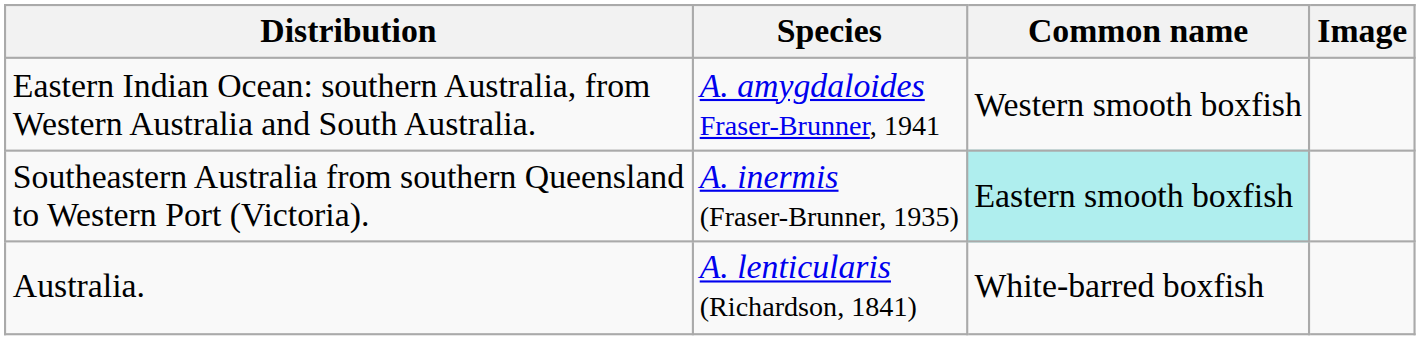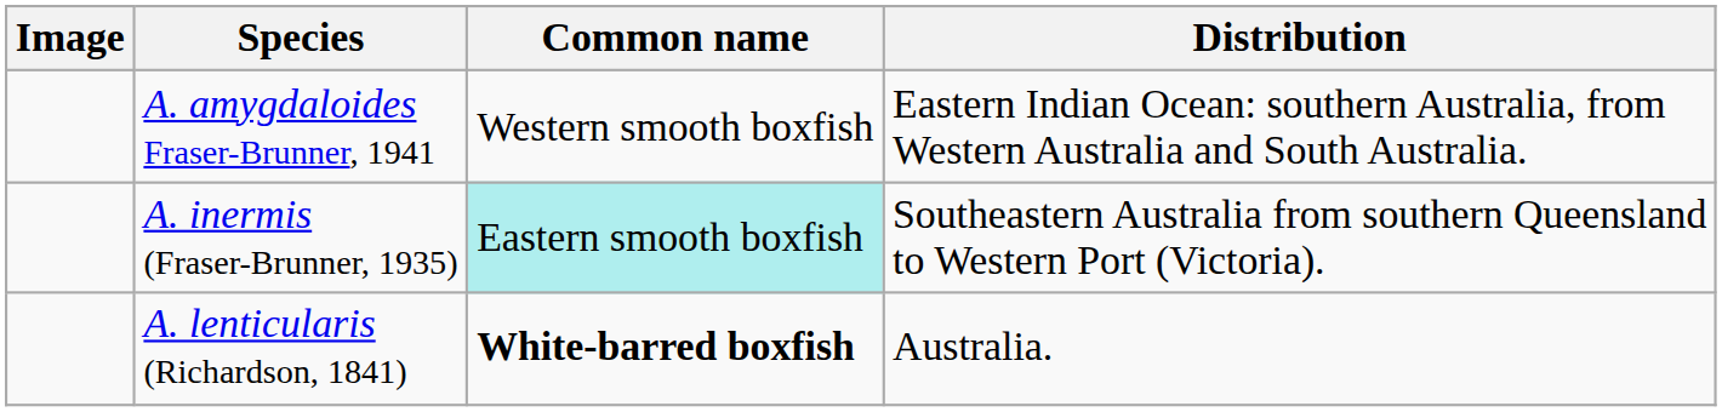columns swapped: Image <-> Distribution
A. lenticularis (Richardson, 1841) | Common name: normal -> bold
